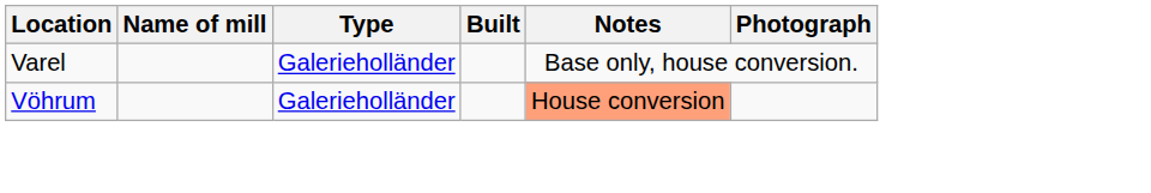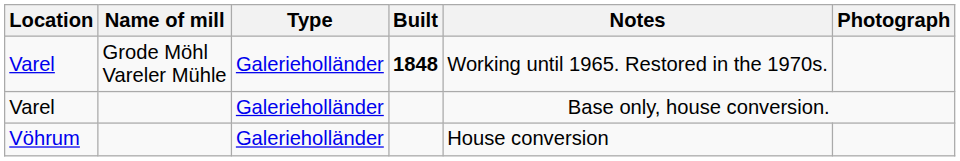+ row: Varel | Grode Möhl Vareler Mühle | Galerieholländer | 1848 | Working until 1965. Restored in the 1970s.
Vöhrum | Notes: lightsalmon background -> no background
